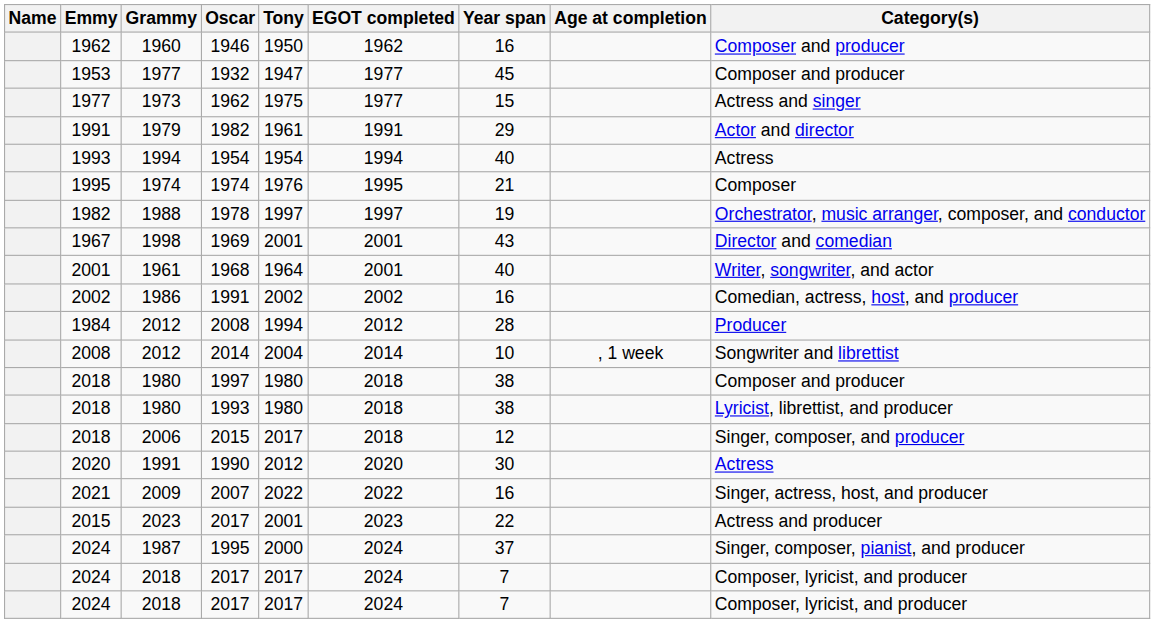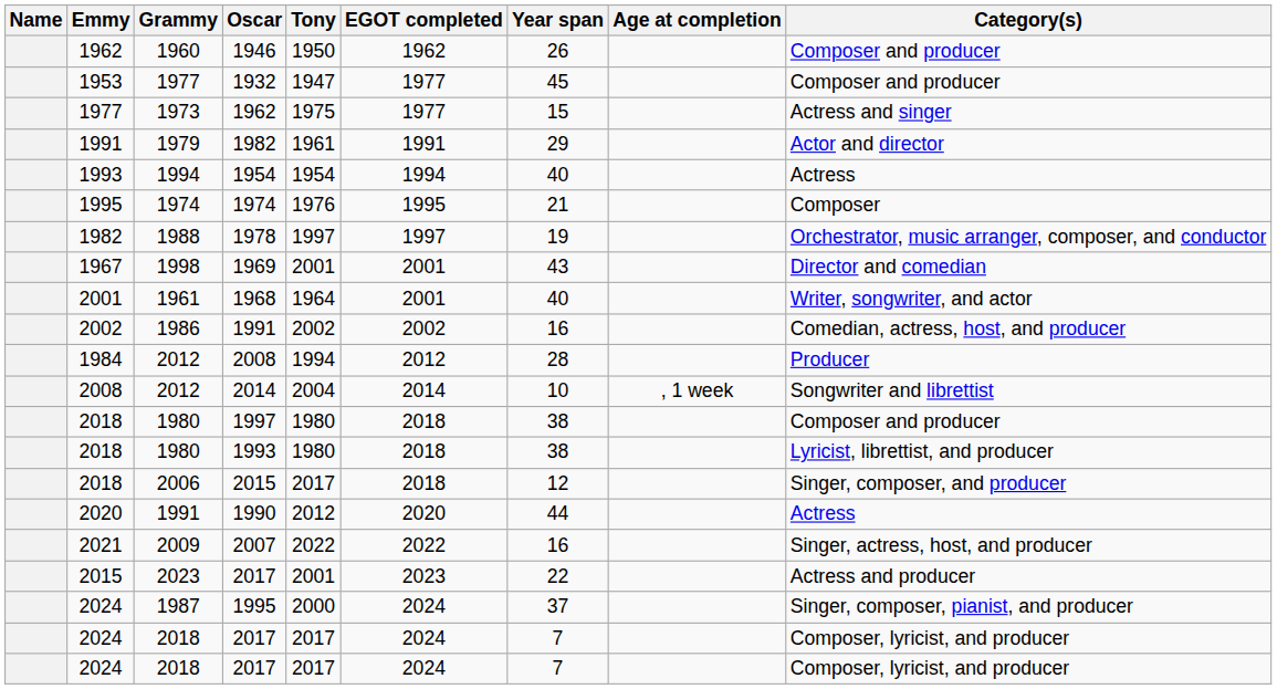1946 | Year span: 16 -> 26
1990 | Year span: 30 -> 44
